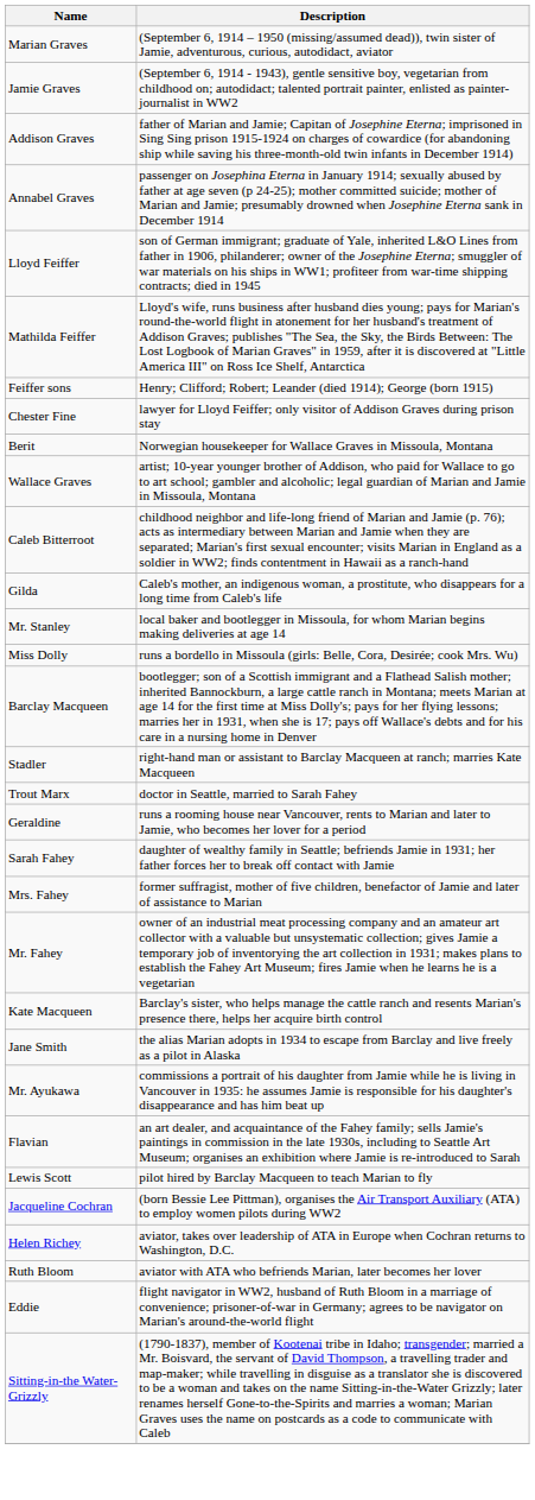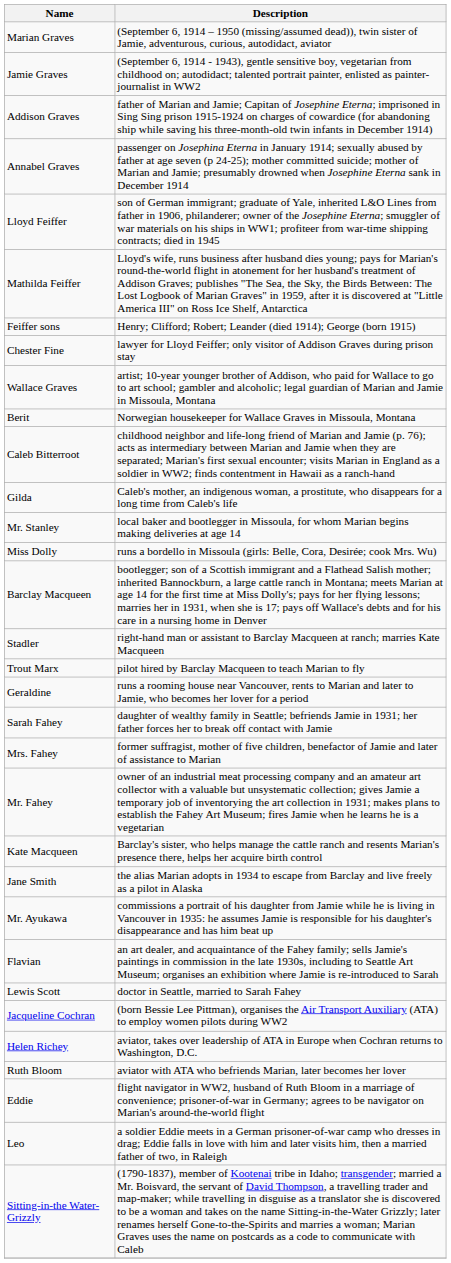rows swapped: Wallace Graves <-> Berit
Trout Marx | Description: doctor in Seattle, married to Sarah Fahey -> pilot hired by Barclay Macqueen to teach Marian to fly
Lewis Scott | Description: pilot hired by Barclay Macqueen to teach Marian to fly -> doctor in Seattle, married to Sarah Fahey
+ row: Leo | a soldier Eddie meets in a German prisoner-of-war camp who dresses in drag; Eddie falls in love with him and later visits him, then a married father of two, in Raleigh
